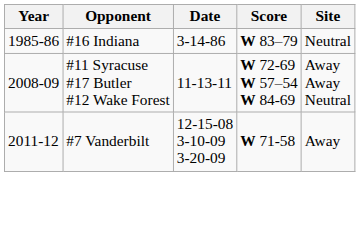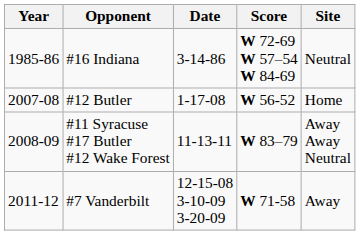#16 Indiana | Score: W 83–79 -> W 72-69 W 57–54 W 84-69
+ row: 2007-08 | #12 Butler | 1-17-08 | W 56-52 | Home
#11 Syracuse #17 Butler #12 Wake Forest | Score: W 72-69 W 57–54 W 84-69 -> W 83–79
